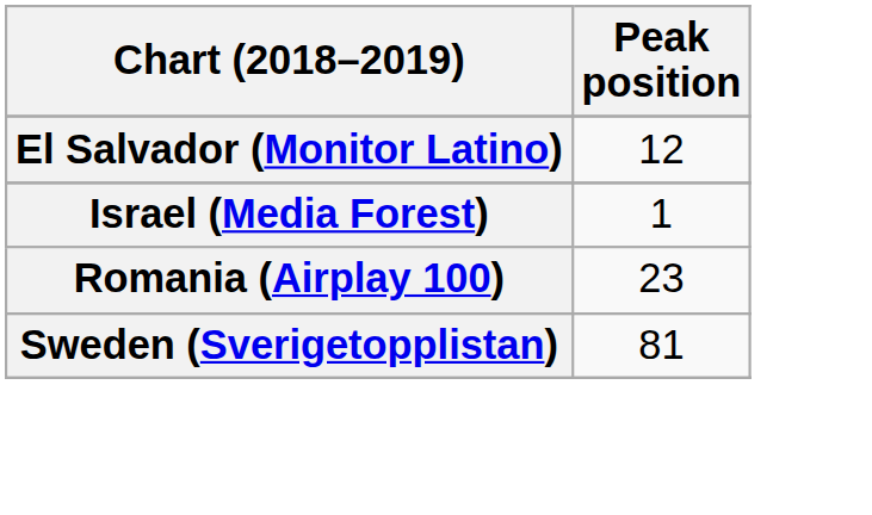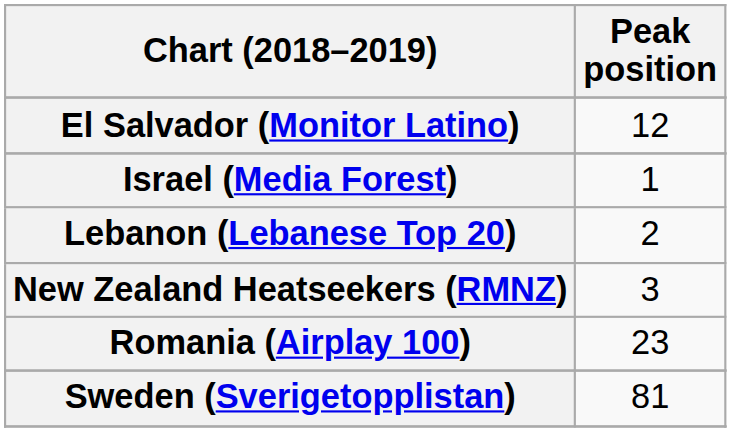+ row: Lebanon (Lebanese Top 20) | 2
+ row: New Zealand Heatseekers (RMNZ) | 3
